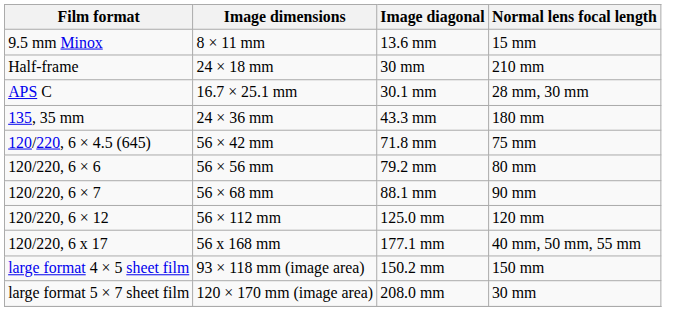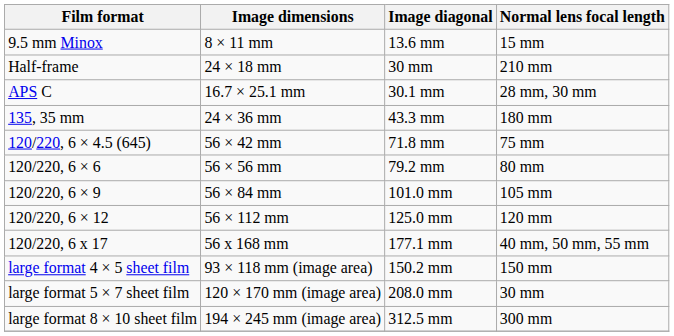- row: 120/220, 6 × 7 | 56 × 68 mm | 88.1 mm | 90 mm
+ row: 120/220, 6 × 9 | 56 × 84 mm | 101.0 mm | 105 mm
+ row: large format 8 × 10 sheet film | 194 × 245 mm (image area) | 312.5 mm | 300 mm
